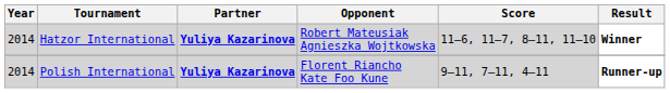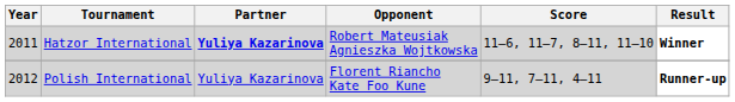Hatzor International | Year: 2014 -> 2011
Polish International | Year: 2014 -> 2012
Polish International | Partner: bold -> normal
